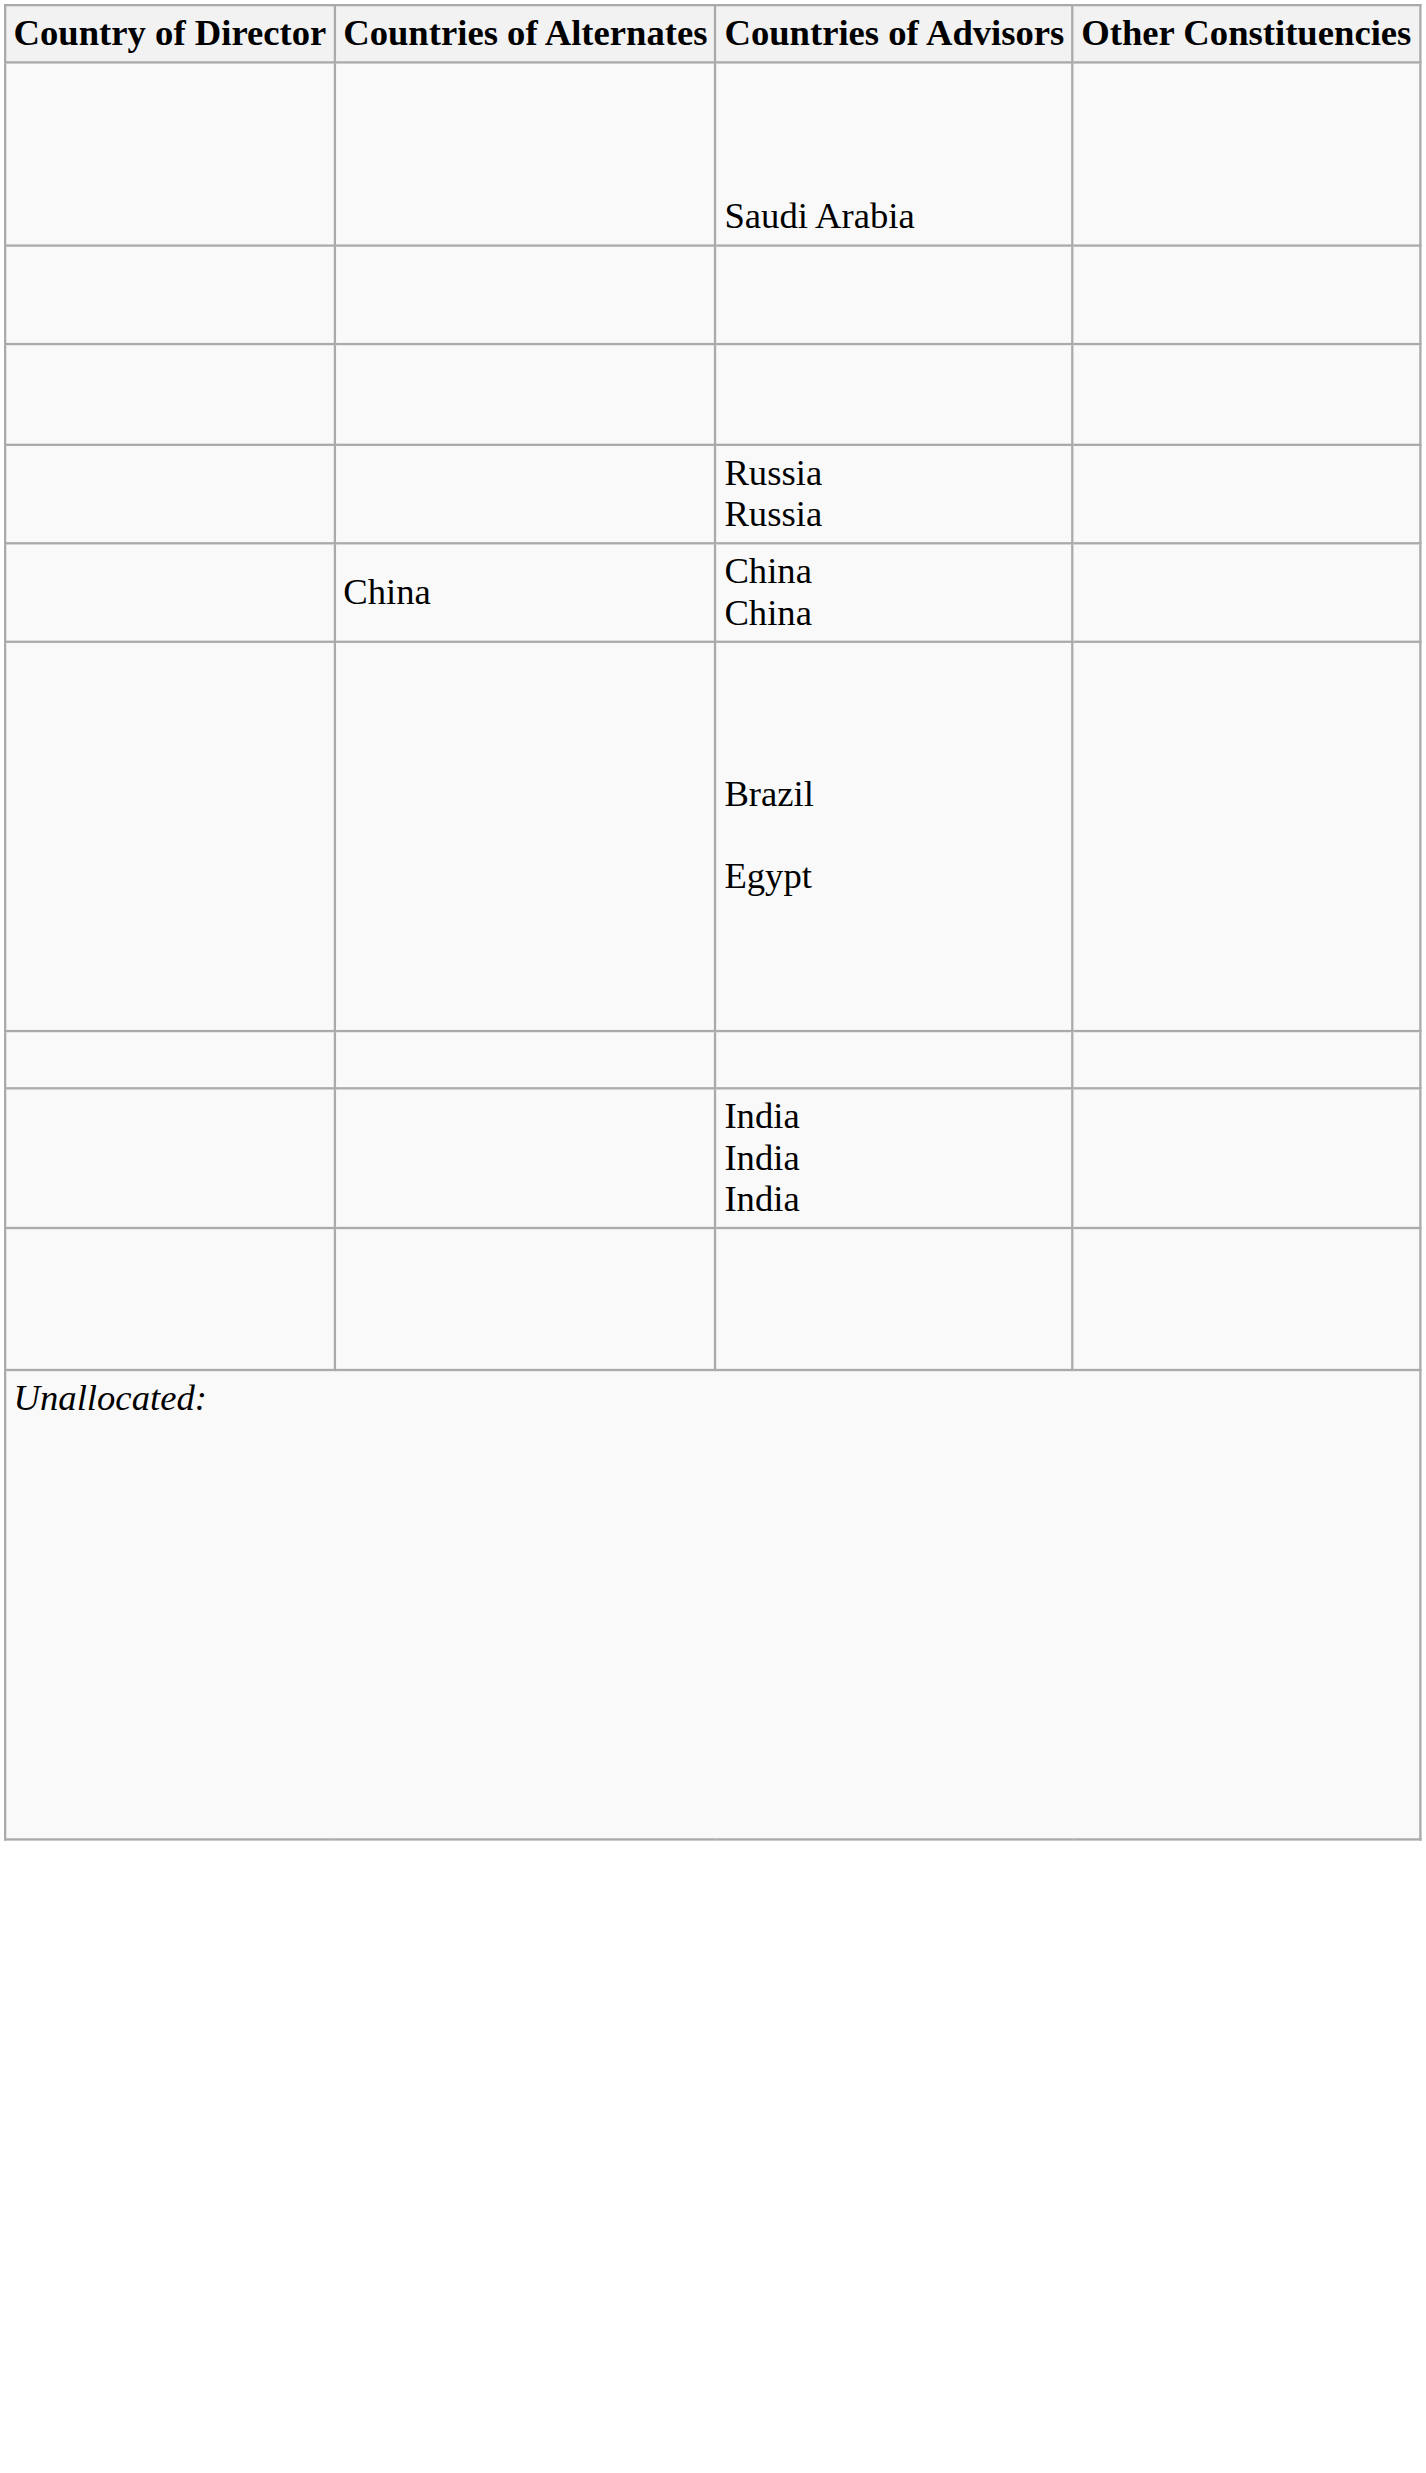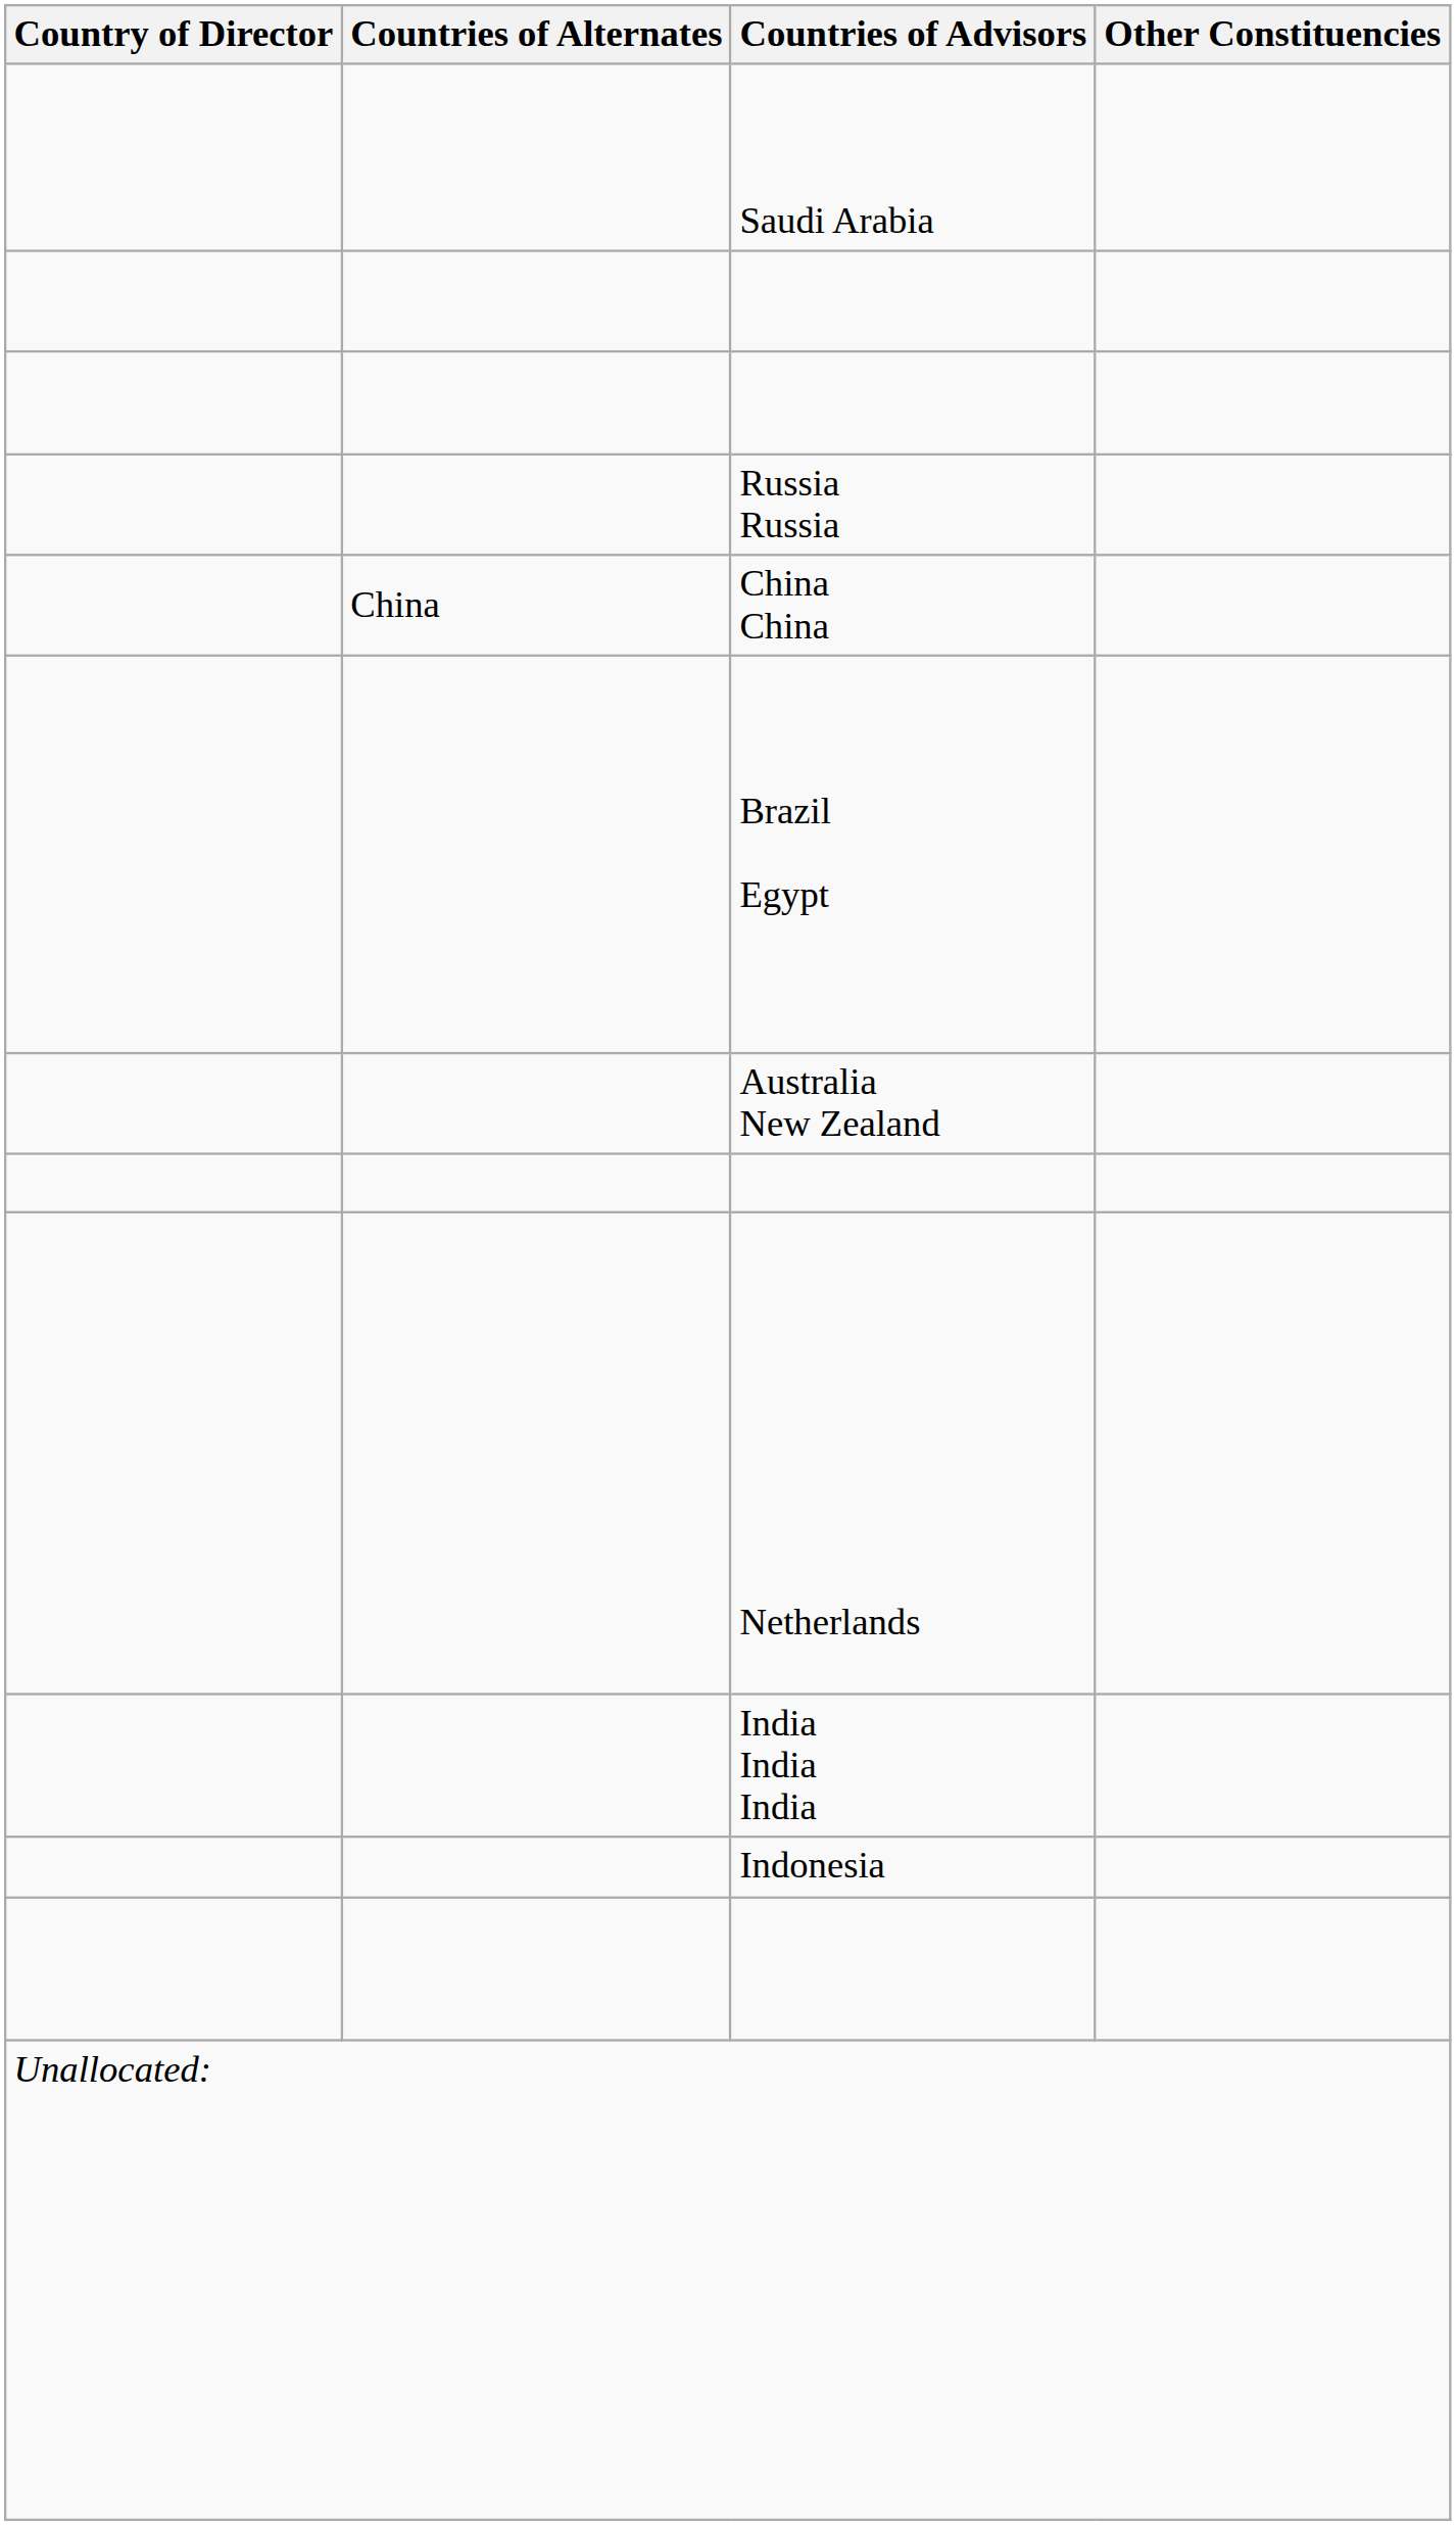+ row: Australia New Zealand
+ row: Netherlands
+ row: Indonesia
